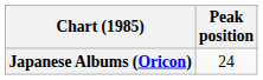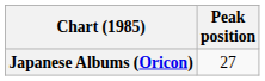Japanese Albums (Oricon) | Peak position: 24 -> 27
